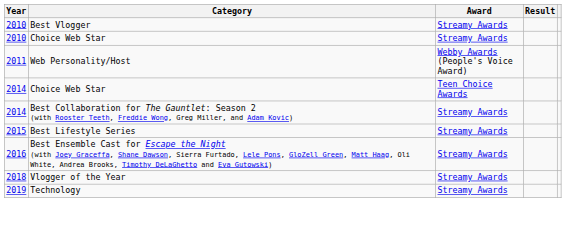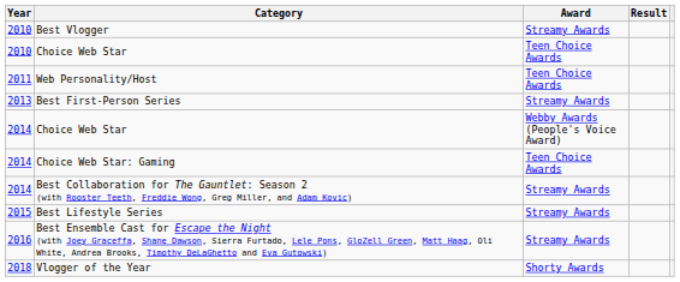2010 / Choice Web Star | Award: Streamy Awards -> Teen Choice Awards
Web Personality/Host | Award: Webby Awards (People's Voice Award) -> Teen Choice Awards
+ row: 2013 | Best First-Person Series | Streamy Awards
2014 / Choice Web Star | Award: Teen Choice Awards -> Webby Awards (People's Voice Award)
+ row: 2014 | Choice Web Star: Gaming | Teen Choice Awards
Vlogger of the Year | Award: Streamy Awards -> Shorty Awards
- row: 2019 | Technology | Streamy Awards
